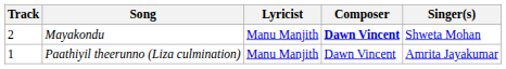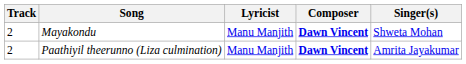Paathiyil theerunno (Liza culmination) | Track: 1 -> 2
Paathiyil theerunno (Liza culmination) | Composer: normal -> bold
